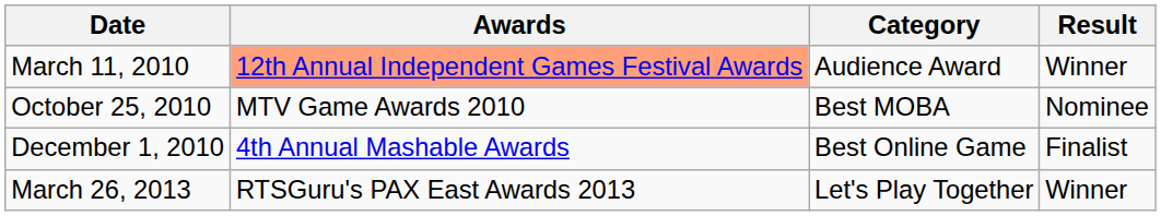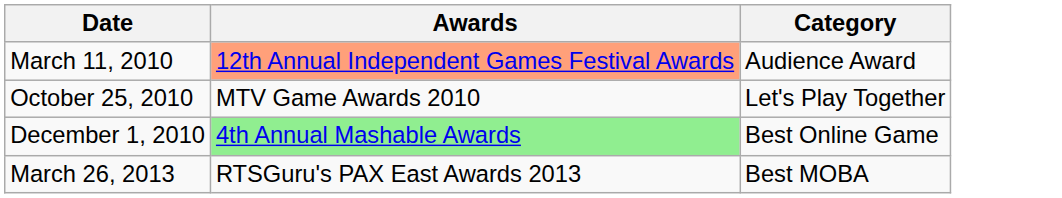- column: Result | Winner | Nominee | Finalist | Winner
October 25, 2010 | Category: Best MOBA -> Let's Play Together
December 1, 2010 | Awards: no background -> lightgreen background
March 26, 2013 | Category: Let's Play Together -> Best MOBA
